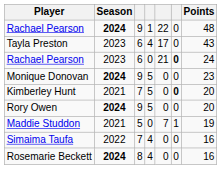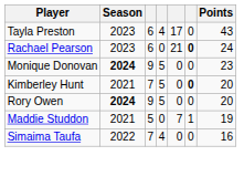- row: Rachael Pearson | 2024 | 9 | 1 | 22 | 0 | 48
- row: Rosemarie Beckett | 2024 | 8 | 4 | 0 | 0 | 16
